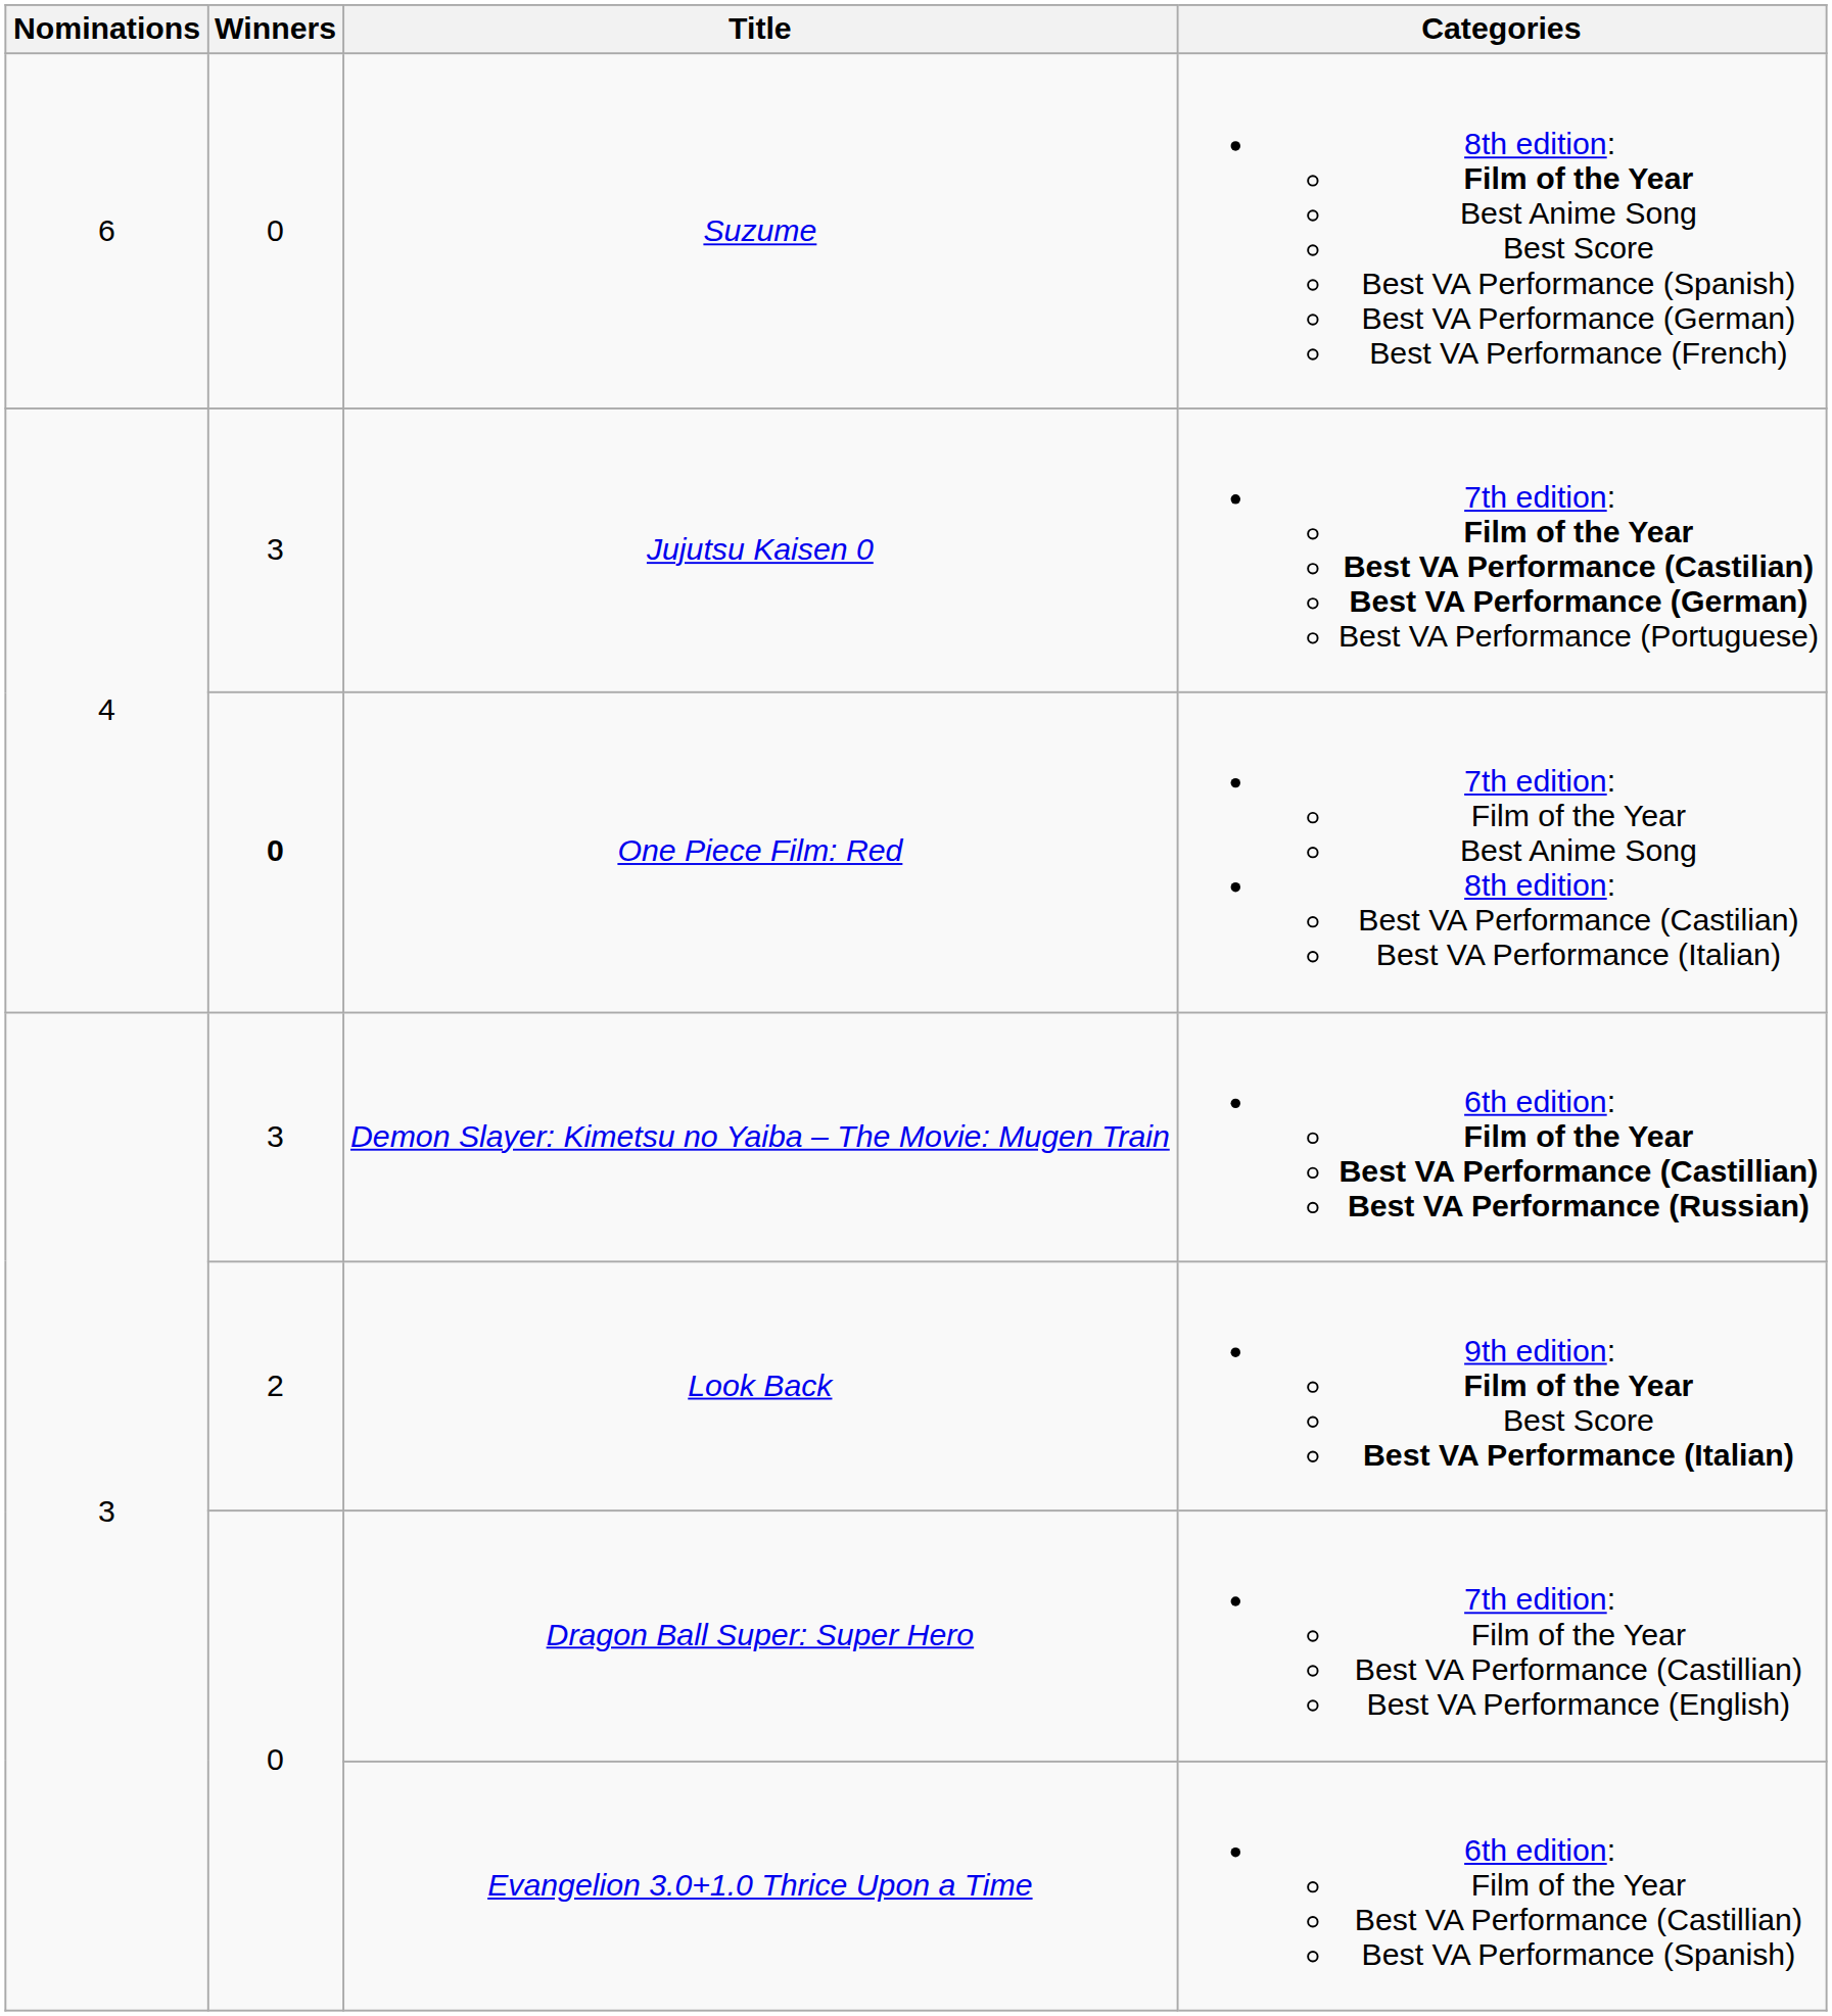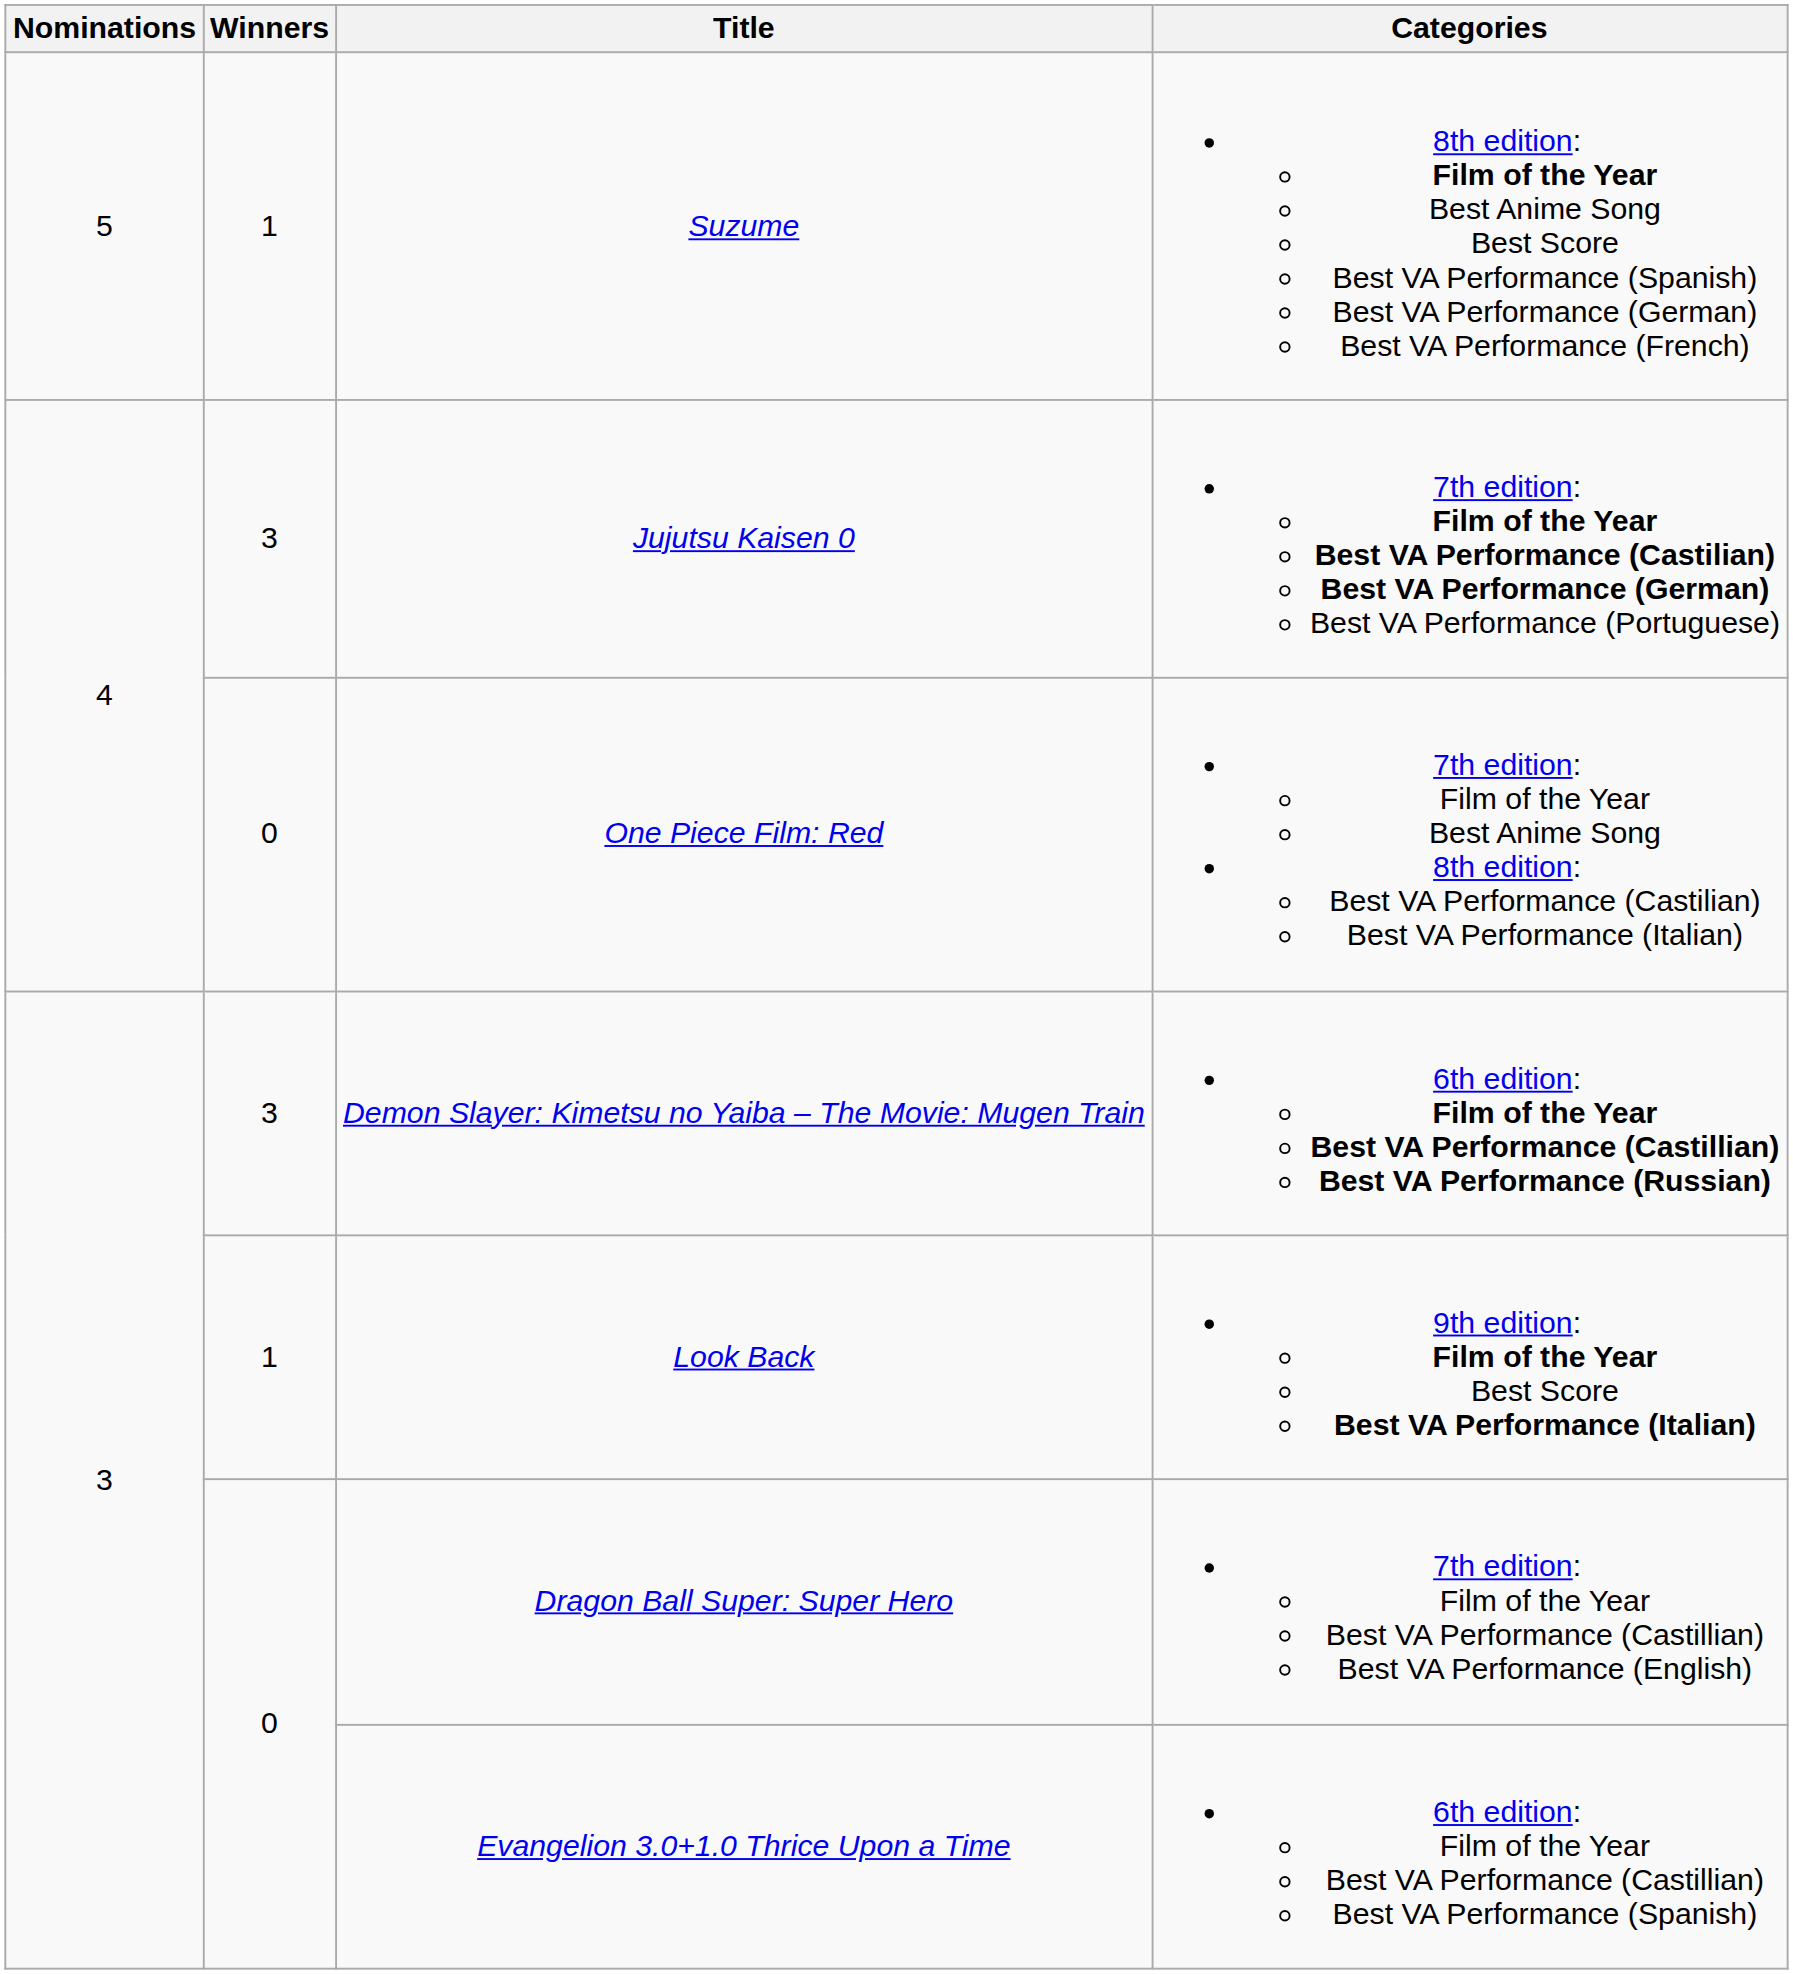Suzume | Nominations: 6 -> 5
Suzume | Winners: 0 -> 1
One Piece Film: Red | Winners: bold -> normal
Look Back | Winners: 2 -> 1
